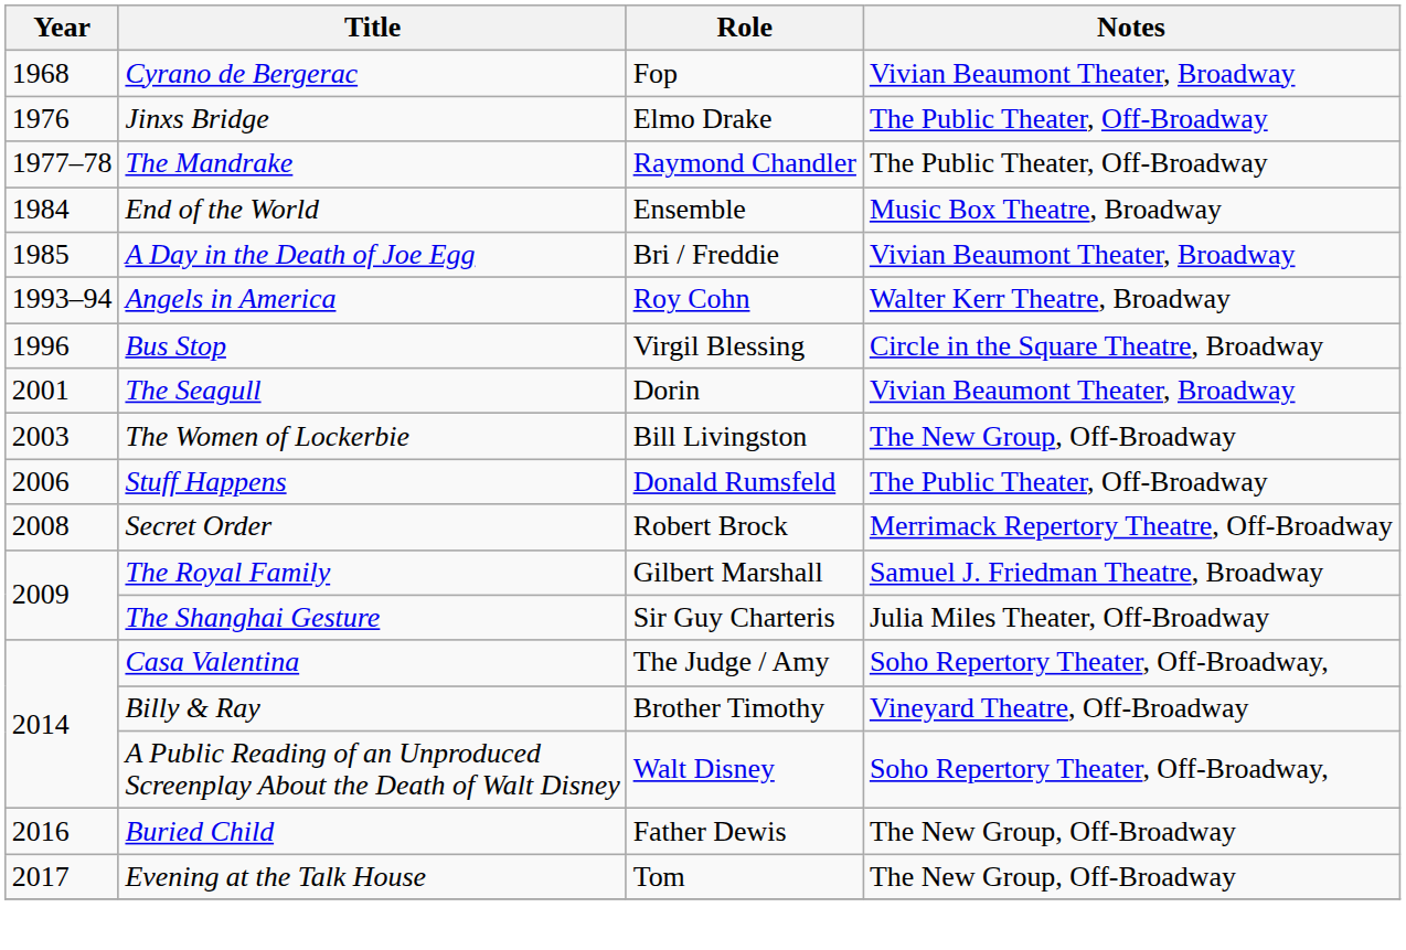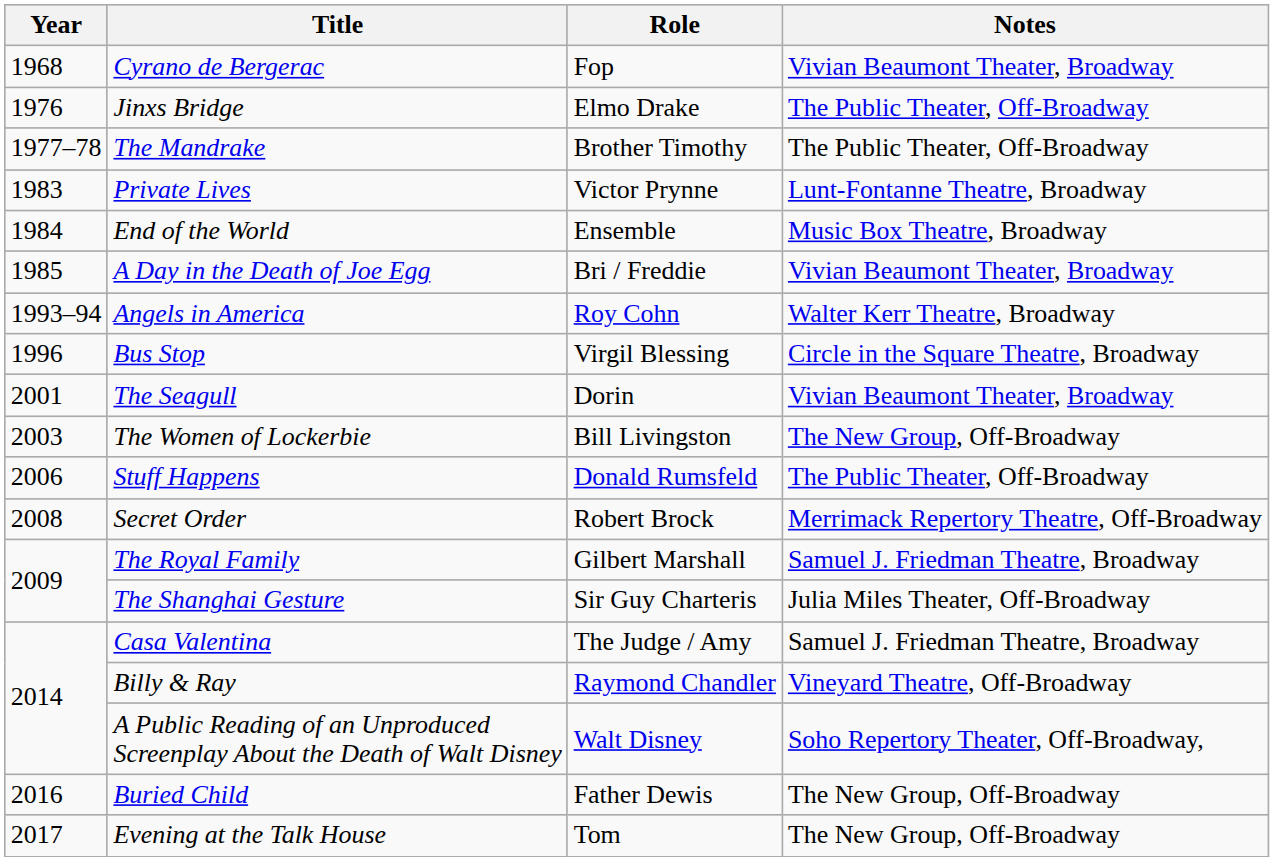The Mandrake | Role: Raymond Chandler -> Brother Timothy
+ row: 1983 | Private Lives | Victor Prynne | Lunt-Fontanne Theatre, Broadway
Casa Valentina | Notes: Soho Repertory Theater, Off-Broadway, -> Samuel J. Friedman Theatre, Broadway
Billy & Ray | Role: Brother Timothy -> Raymond Chandler
